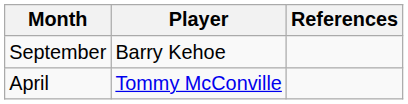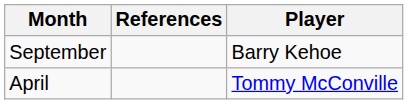columns swapped: Player <-> References
